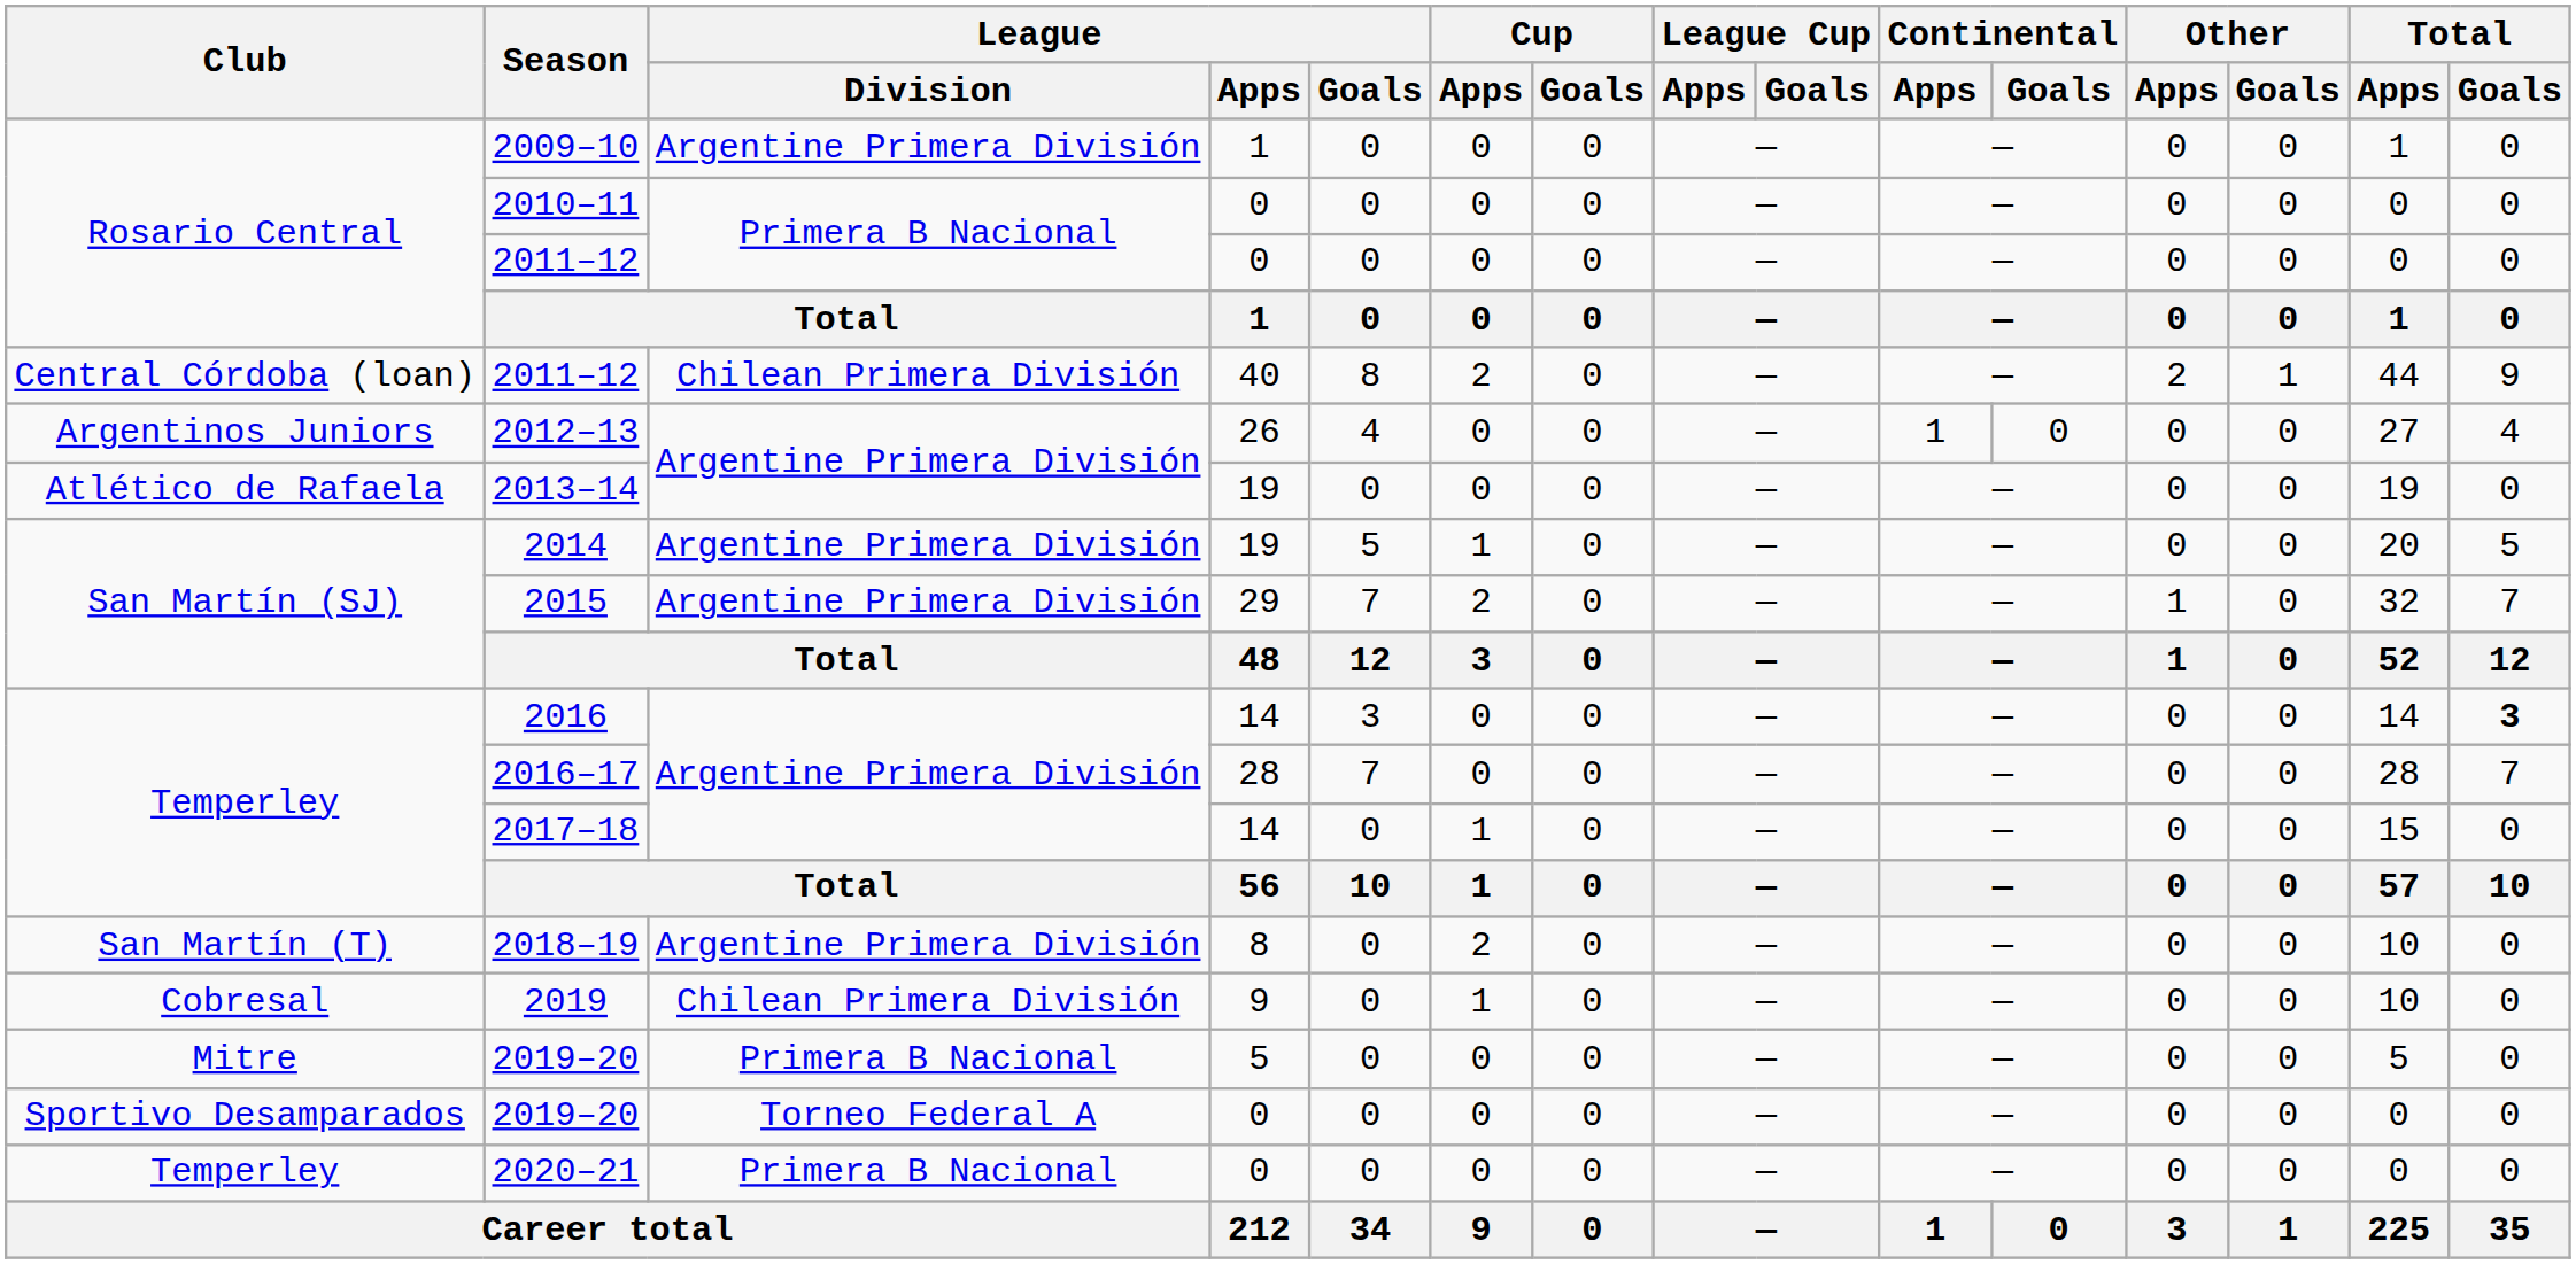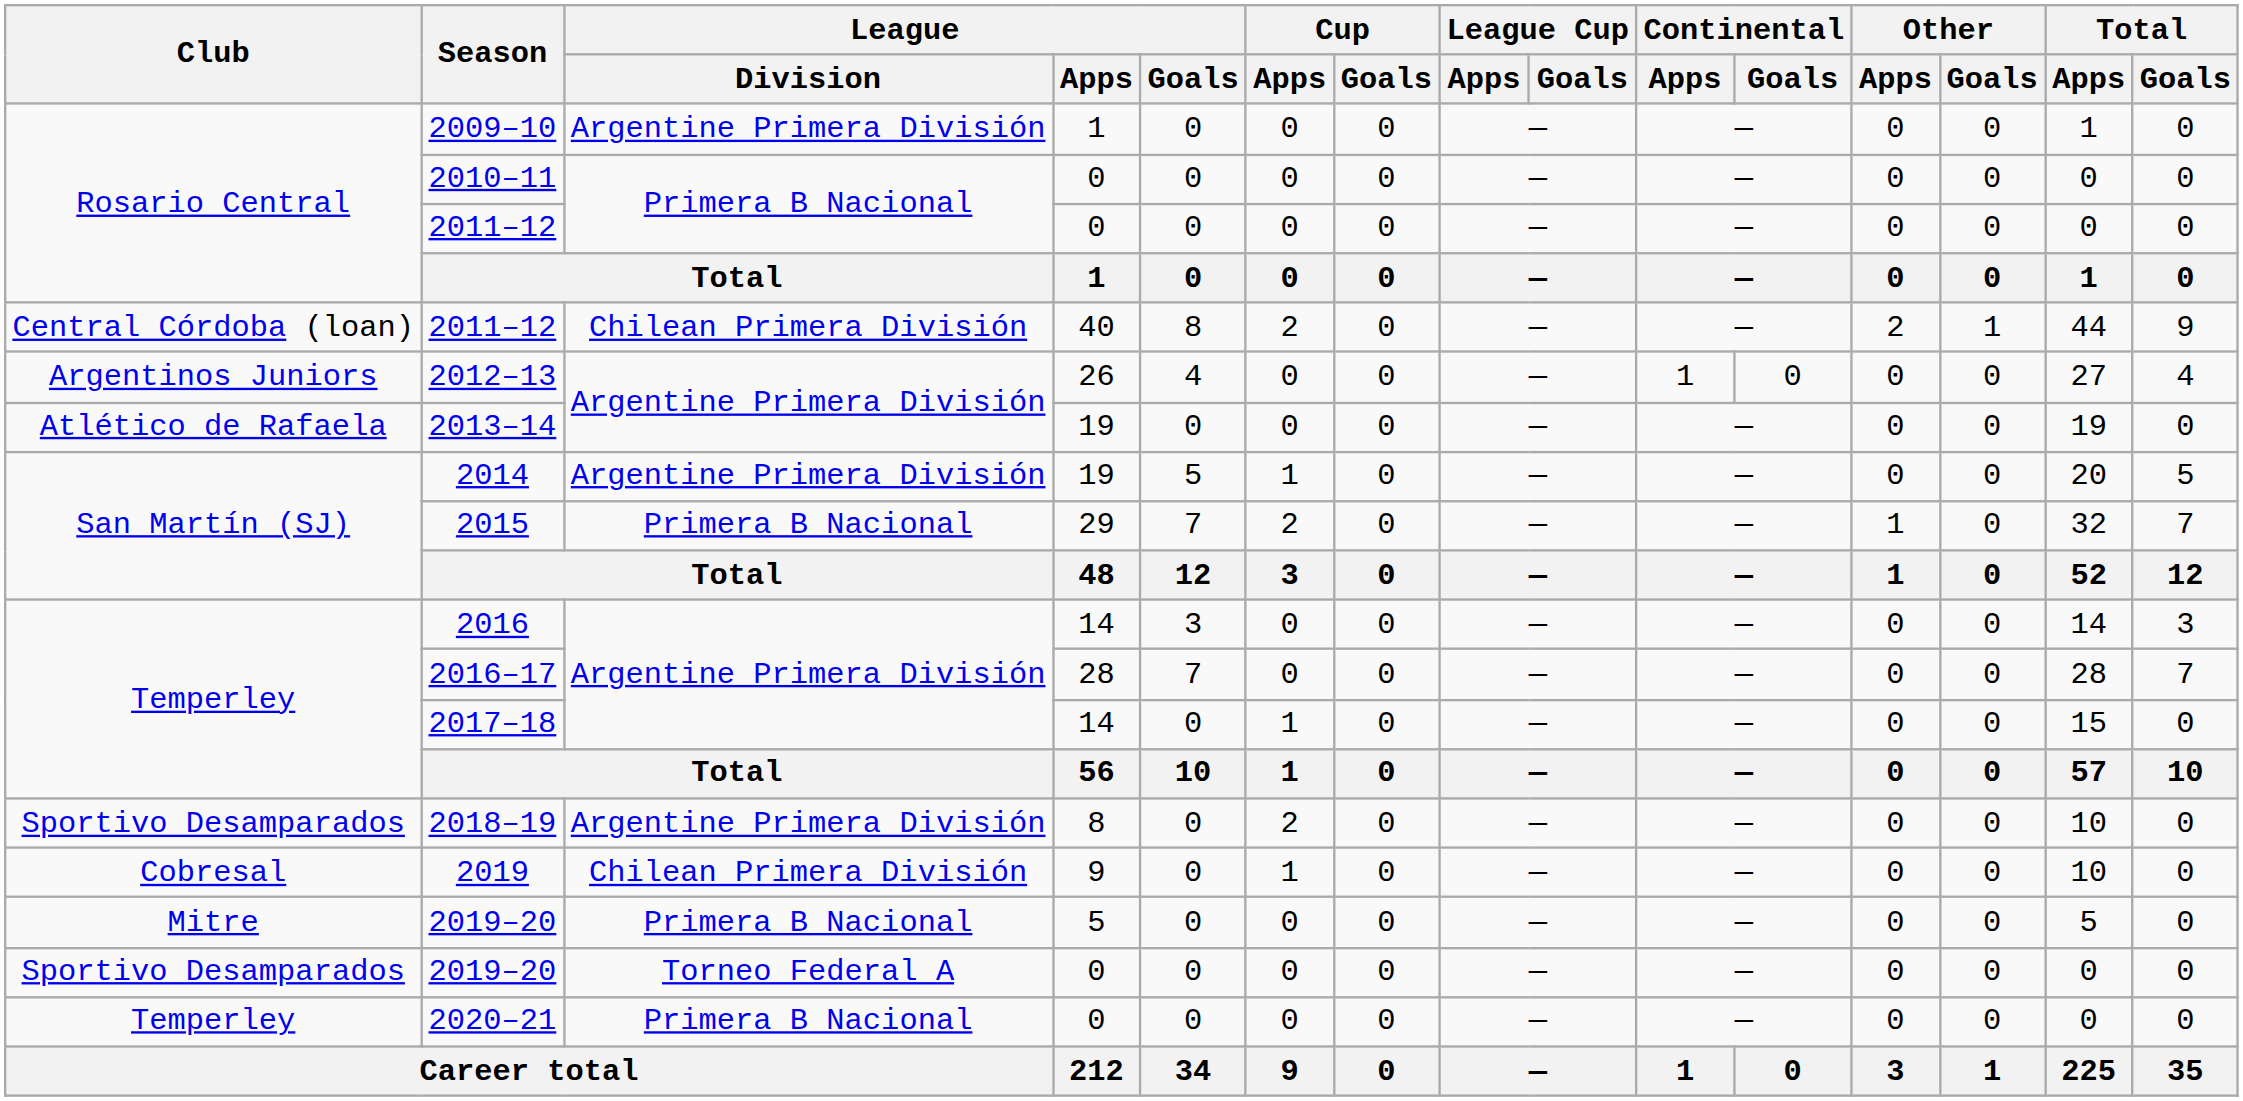2015 | League / Division: Argentine Primera División -> Primera B Nacional
2016 | Total / Goals: bold -> normal
2018–19 | Club: San Martín (T) -> Sportivo Desamparados
